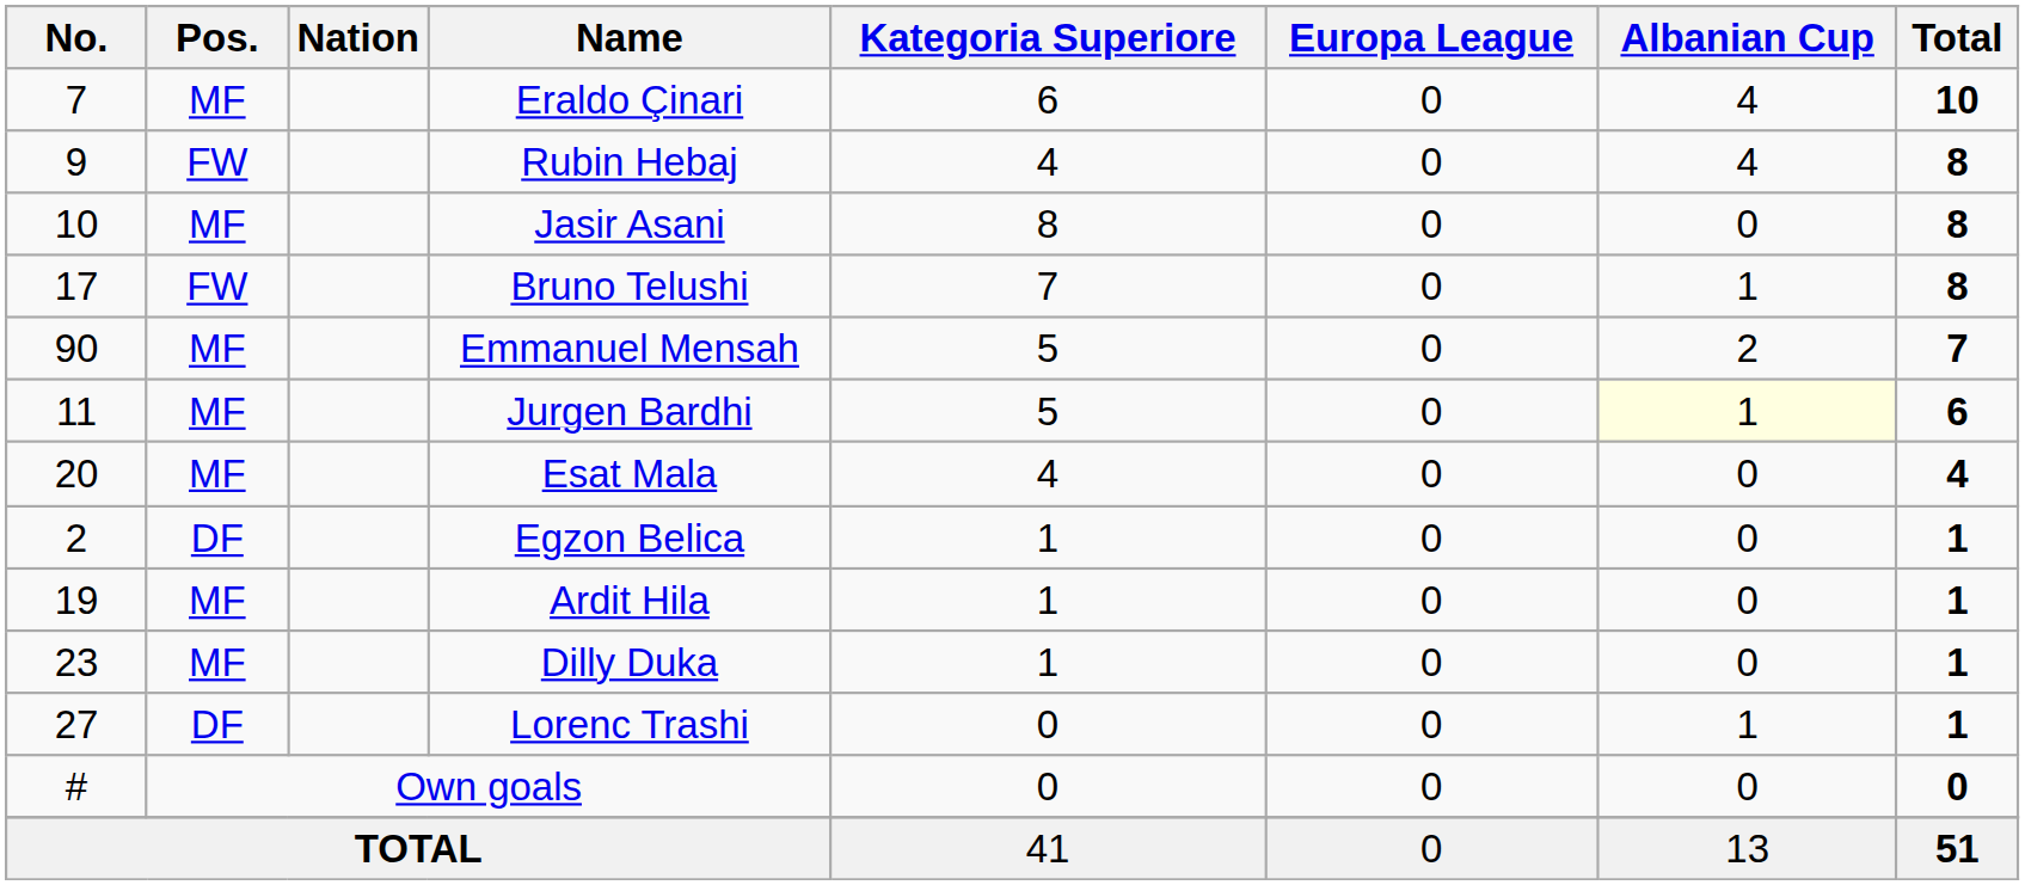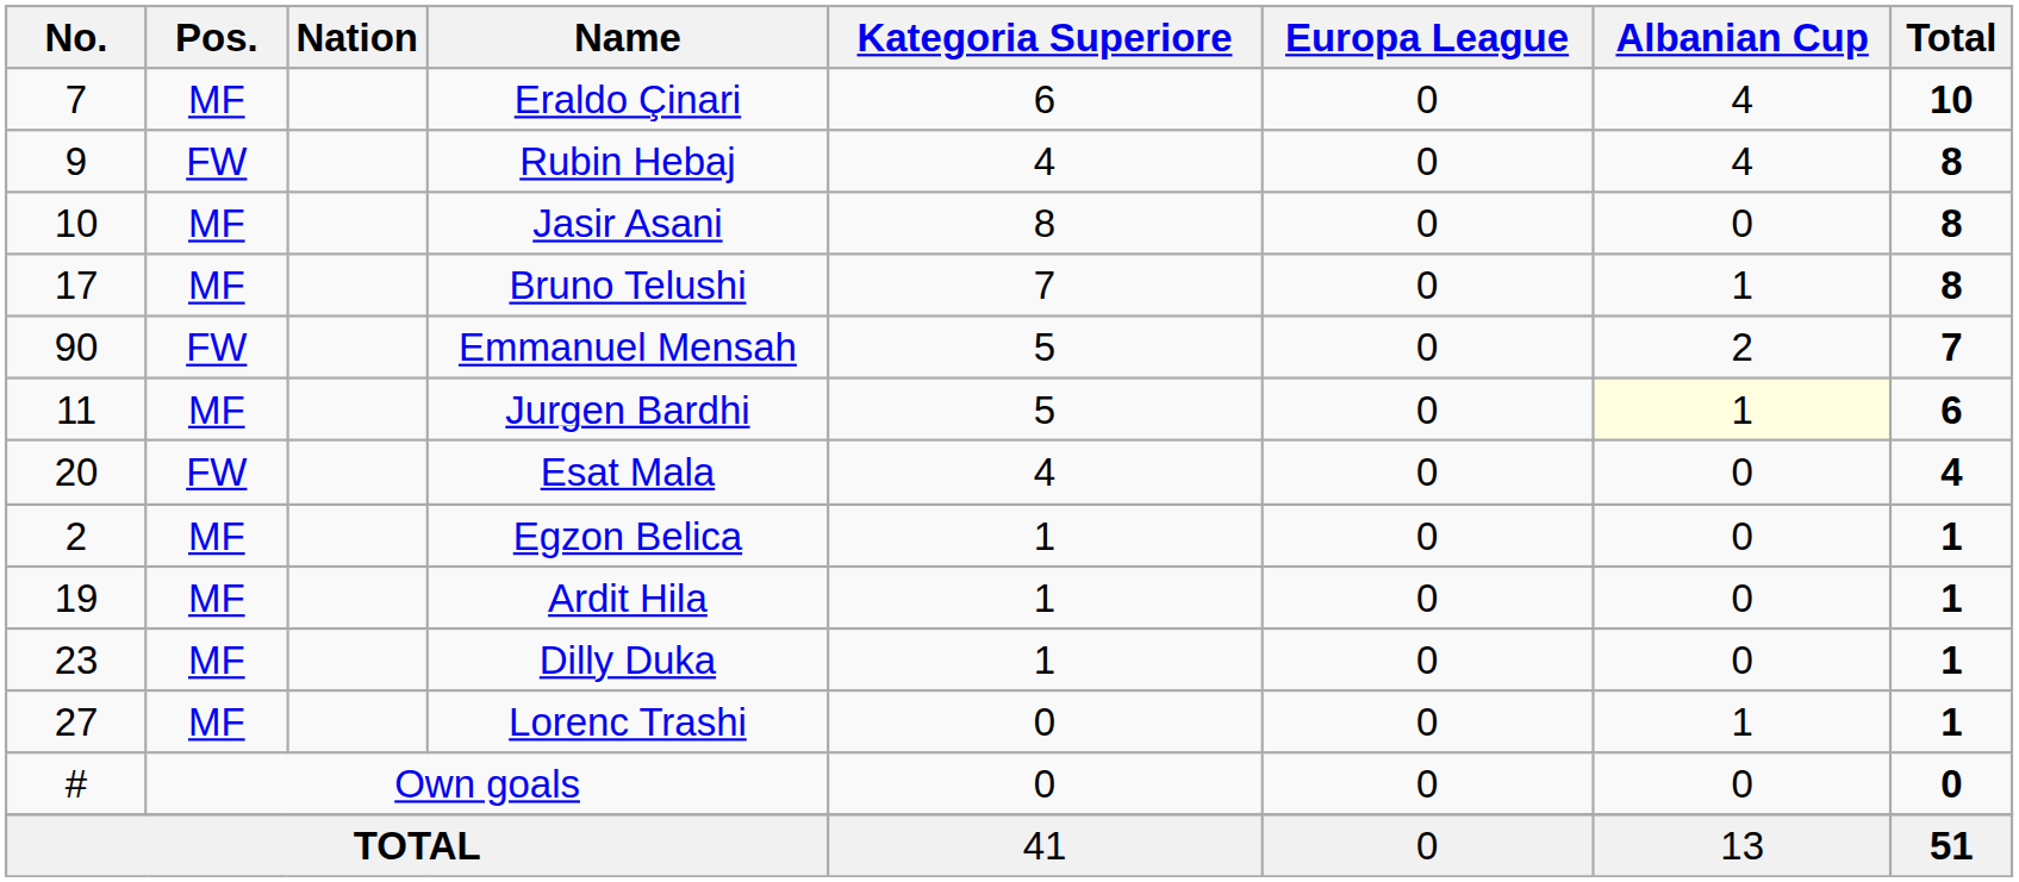Bruno Telushi | Pos.: FW -> MF
Emmanuel Mensah | Pos.: MF -> FW
Esat Mala | Pos.: MF -> FW
Egzon Belica | Pos.: DF -> MF
Lorenc Trashi | Pos.: DF -> MF
